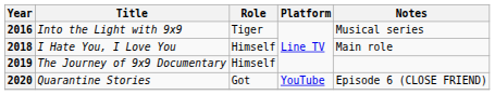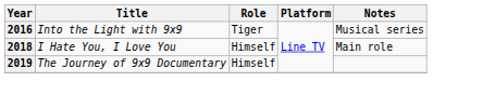- row: 2020 | Quarantine Stories | Got | YouTube | Episode 6 (CLOSE FRIEND)
